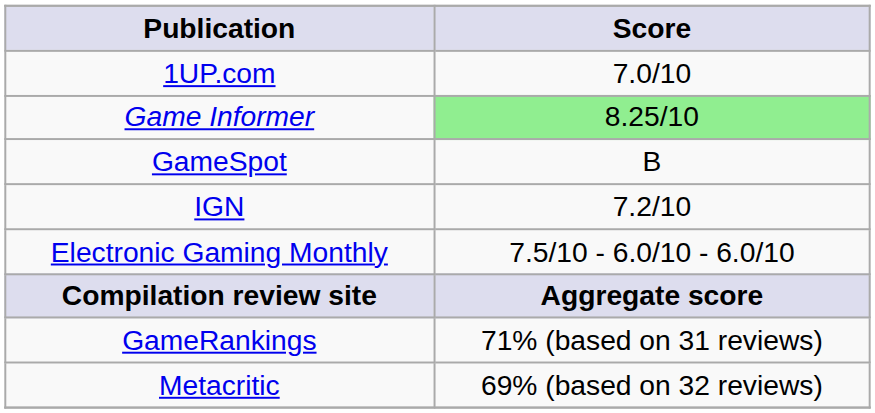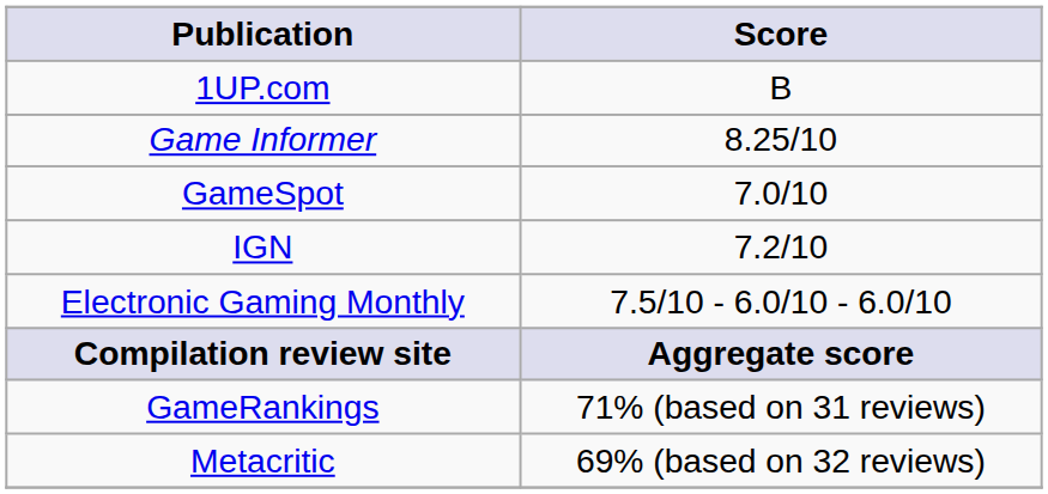1UP.com | Score: 7.0/10 -> B
Game Informer | Score: lightgreen background -> no background
GameSpot | Score: B -> 7.0/10
